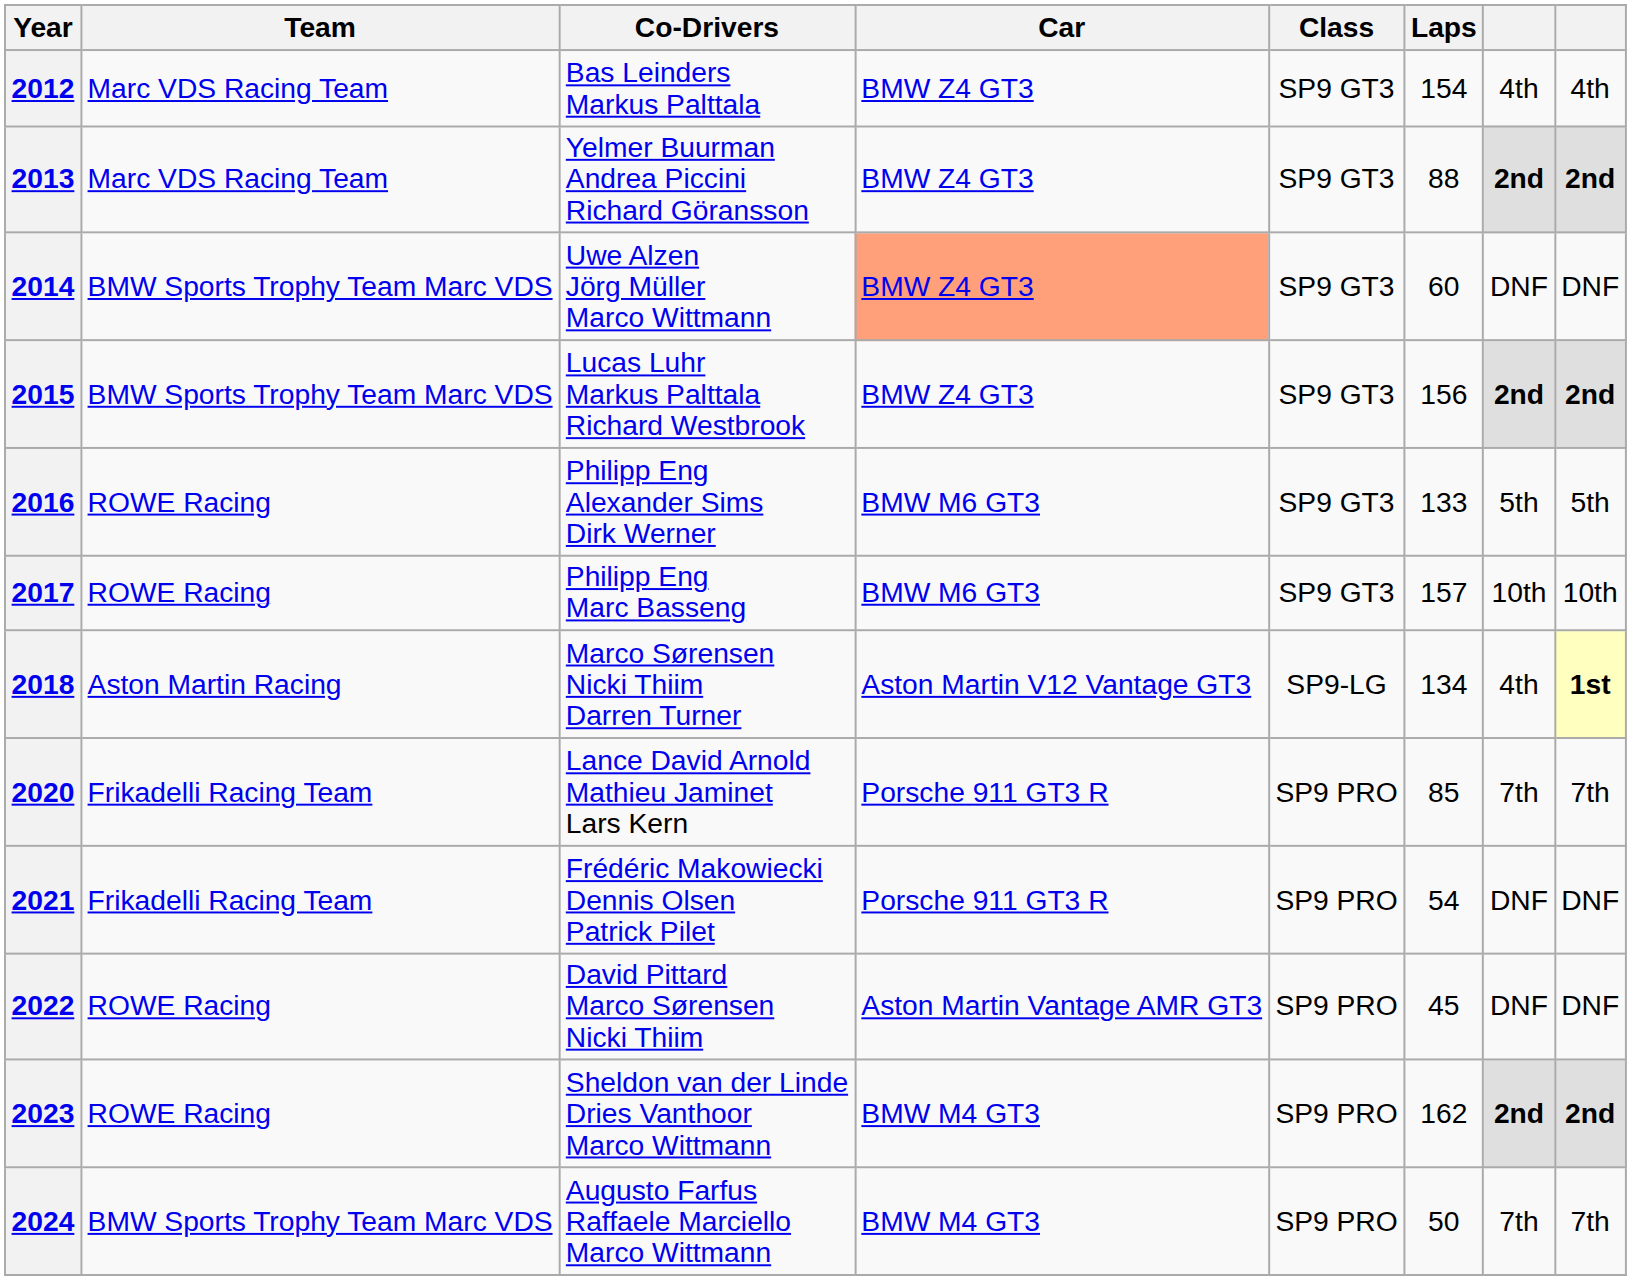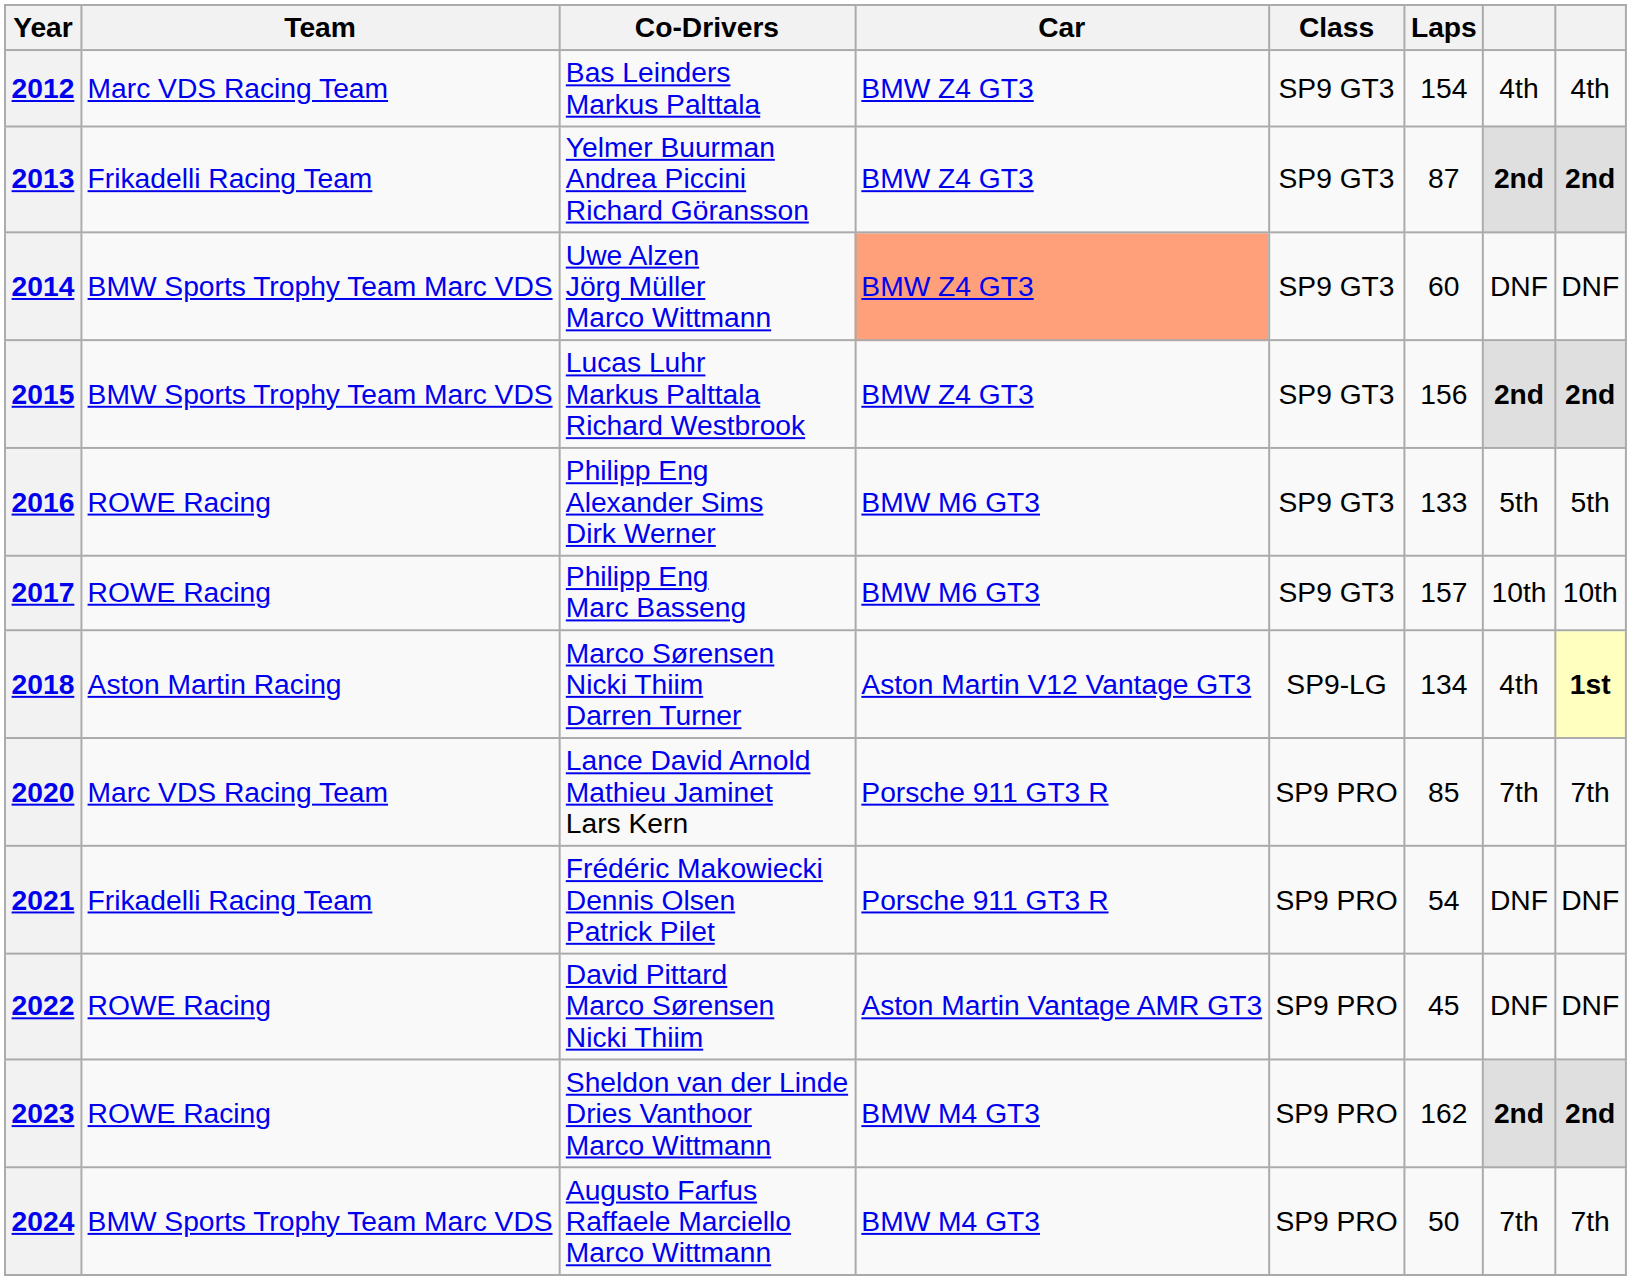2013 | Team: Marc VDS Racing Team -> Frikadelli Racing Team
2013 | Laps: 88 -> 87
2020 | Team: Frikadelli Racing Team -> Marc VDS Racing Team
